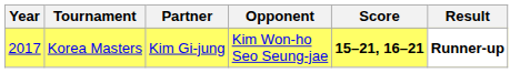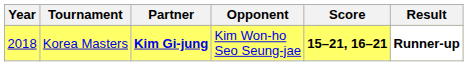Korea Masters | Year: 2017 -> 2018
Korea Masters | Partner: normal -> bold
